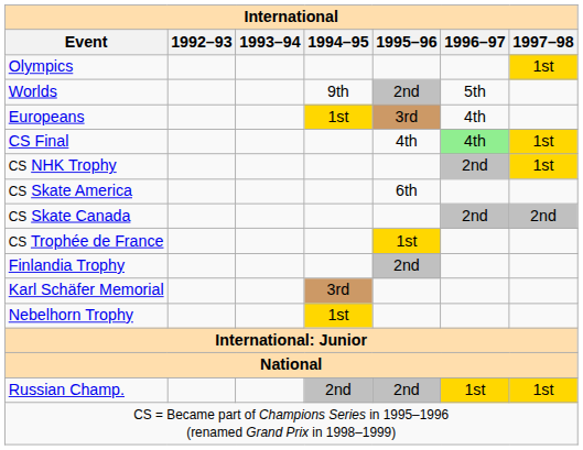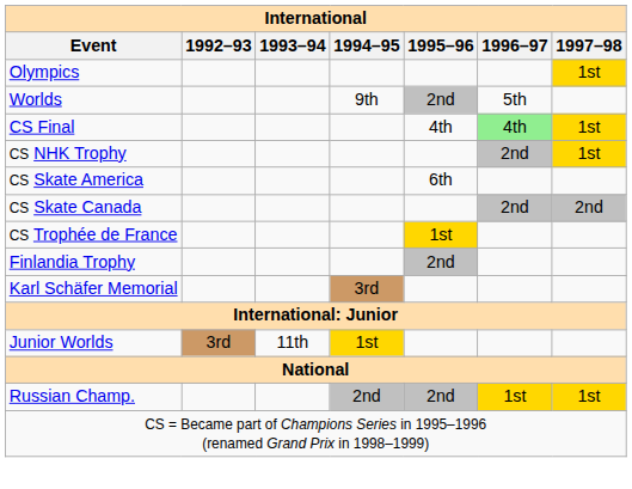- row: Europeans | 1st | 3rd | 4th
- row: Nebelhorn Trophy | 1st
+ row: Junior Worlds | 3rd | 11th | 1st
